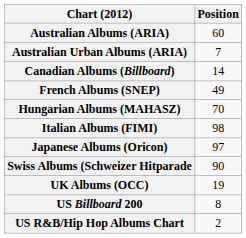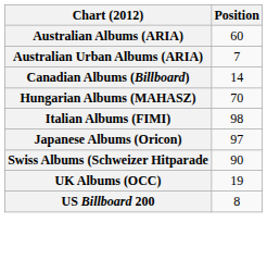- row: French Albums (SNEP) | 49
- row: US R&B/Hip Hop Albums Chart | 2
